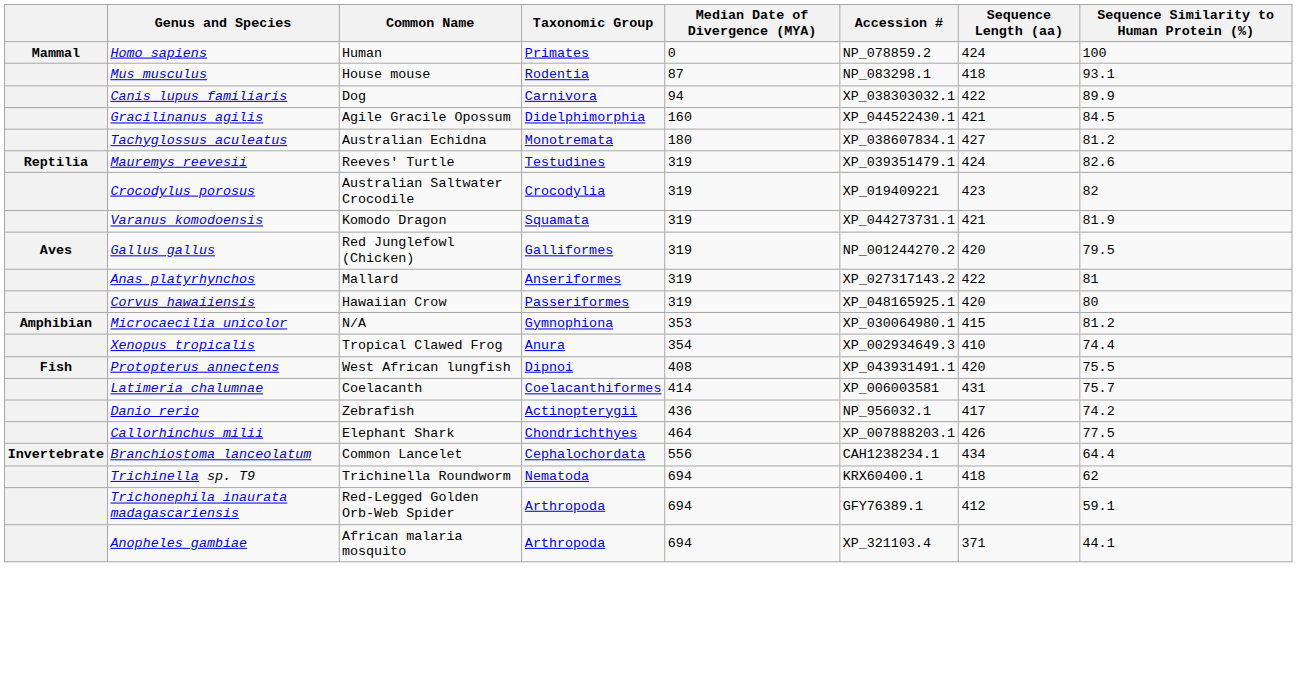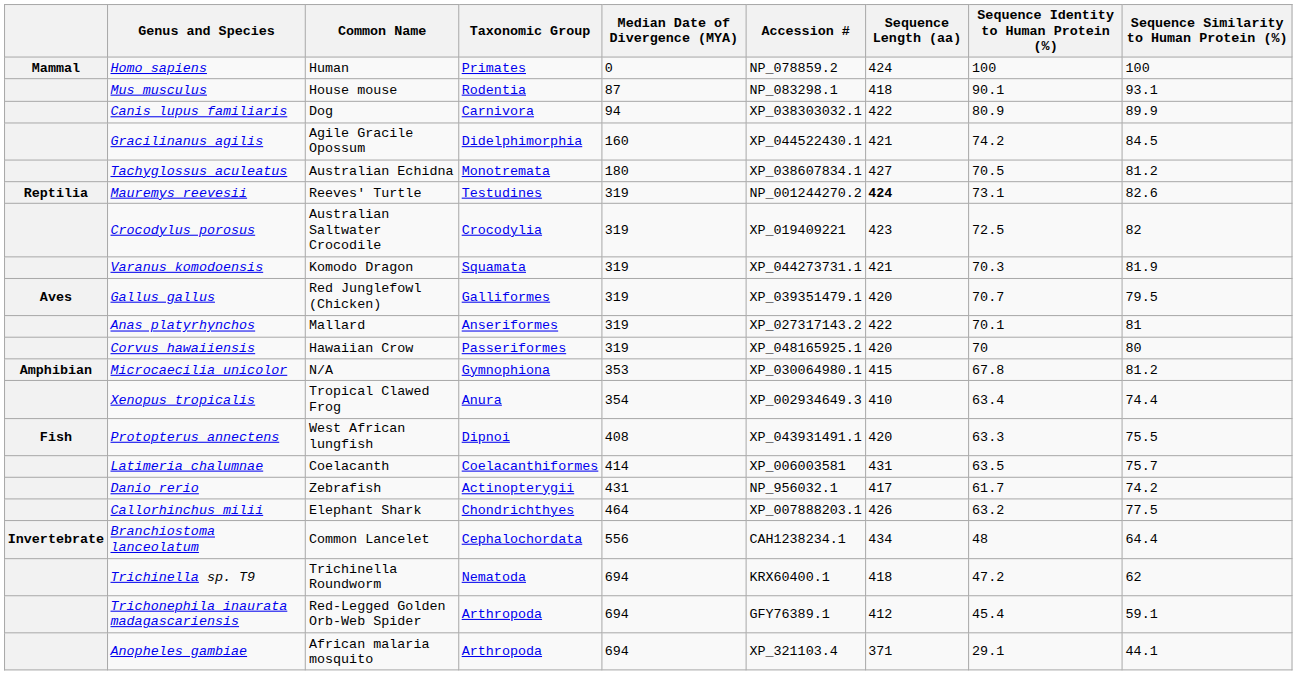+ column: Sequence Identity to Human Protein (%) | 100 | 90.1 | 80.9 | 74.2 | 70.5 | 73.1 | 72.5 | 70.3 | 70.7 | 70.1 | 70 | 67.8 | 63.4 | 63.3 | 63.5 | 61.7 | 63.2 | 48 | 47.2 | 45.4 | 29.1
Mauremys reevesii | Accession #: XP_039351479.1 -> NP_001244270.2
Mauremys reevesii | Sequence Length (aa): normal -> bold
Gallus gallus | Accession #: NP_001244270.2 -> XP_039351479.1
Danio rerio | Median Date of Divergence (MYA): 436 -> 431
